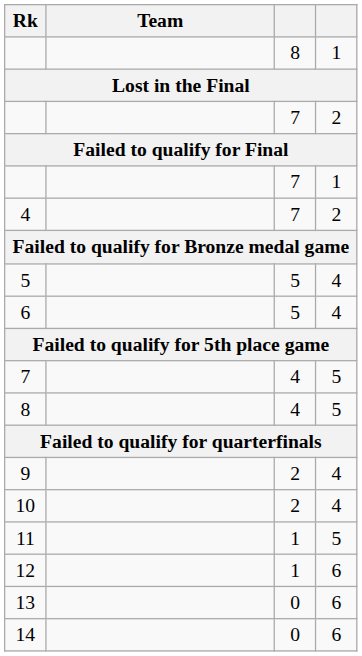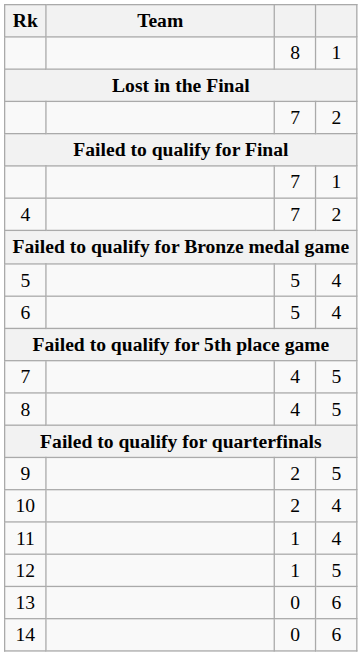9 | column 4: 4 -> 5
11 | column 4: 5 -> 4
12 | column 4: 6 -> 5
